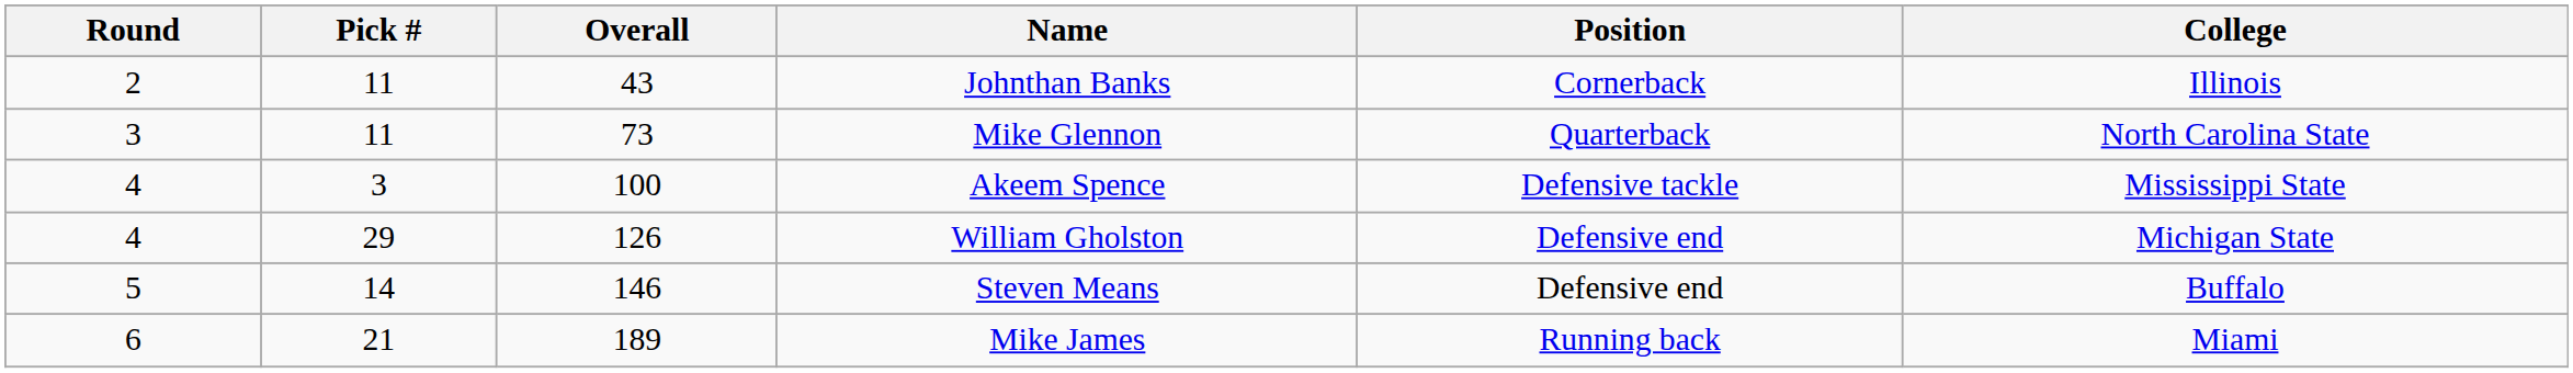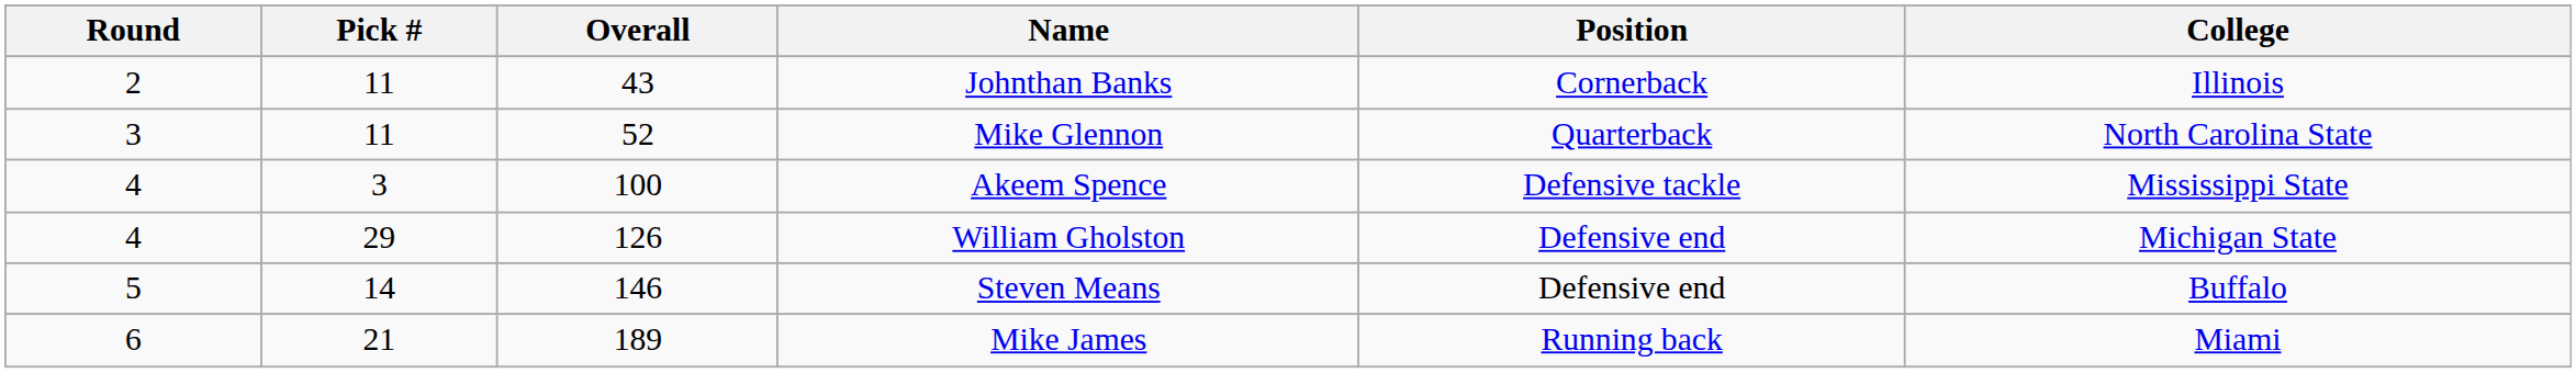Mike Glennon | Overall: 73 -> 52
